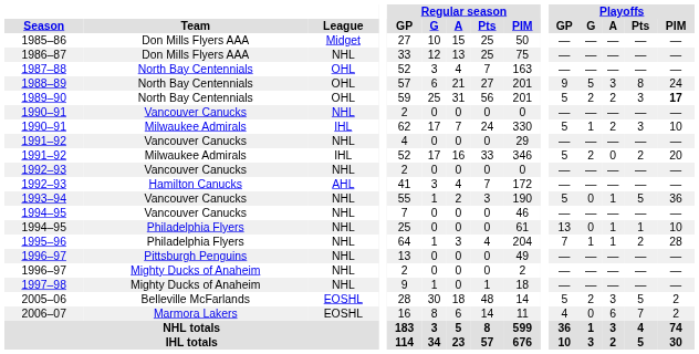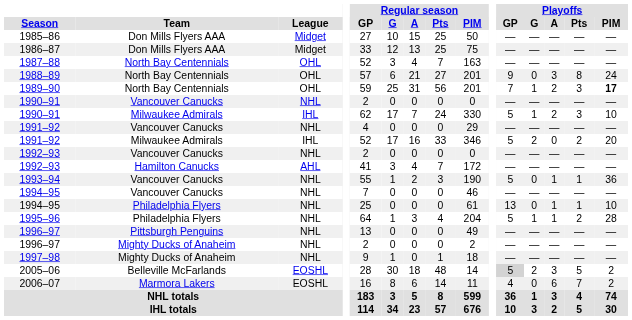1986–87 | League: NHL -> Midget
1988–89 | Playoffs / G: 5 -> 0
1989–90 | Playoffs / GP: 5 -> 7
1989–90 | Playoffs / G: 2 -> 1
1993–94 | Playoffs / Pts: 5 -> 1
1995–96 | Playoffs / GP: 7 -> 5
2005–06 | Playoffs / GP: no background -> lightgrey background
